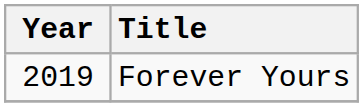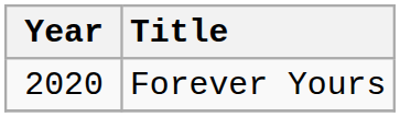Forever Yours | Year: 2019 -> 2020
